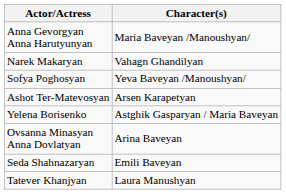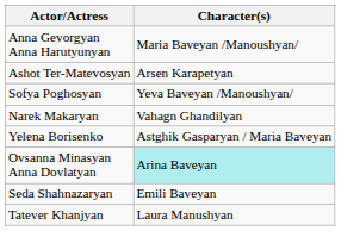rows swapped: Ashot Ter-Matevosyan <-> Narek Makaryan
Ovsanna Minasyan Anna Dovlatyan | Character(s): no background -> paleturquoise background
